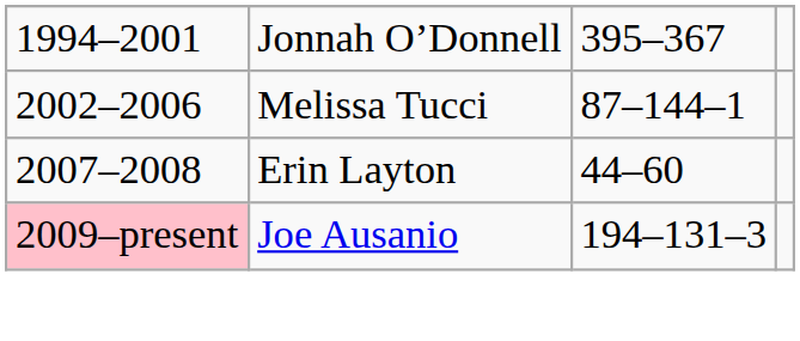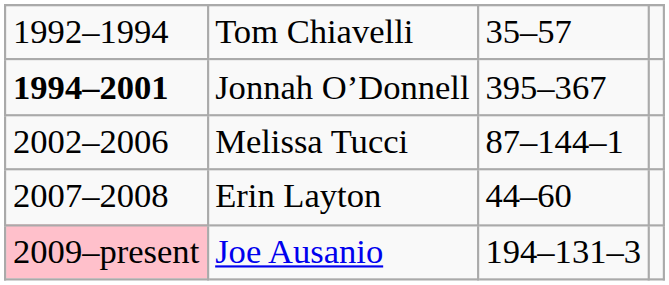+ row: 1992–1994 | Tom Chiavelli | 35–57
Jonnah O’Donnell | column 1: normal -> bold
